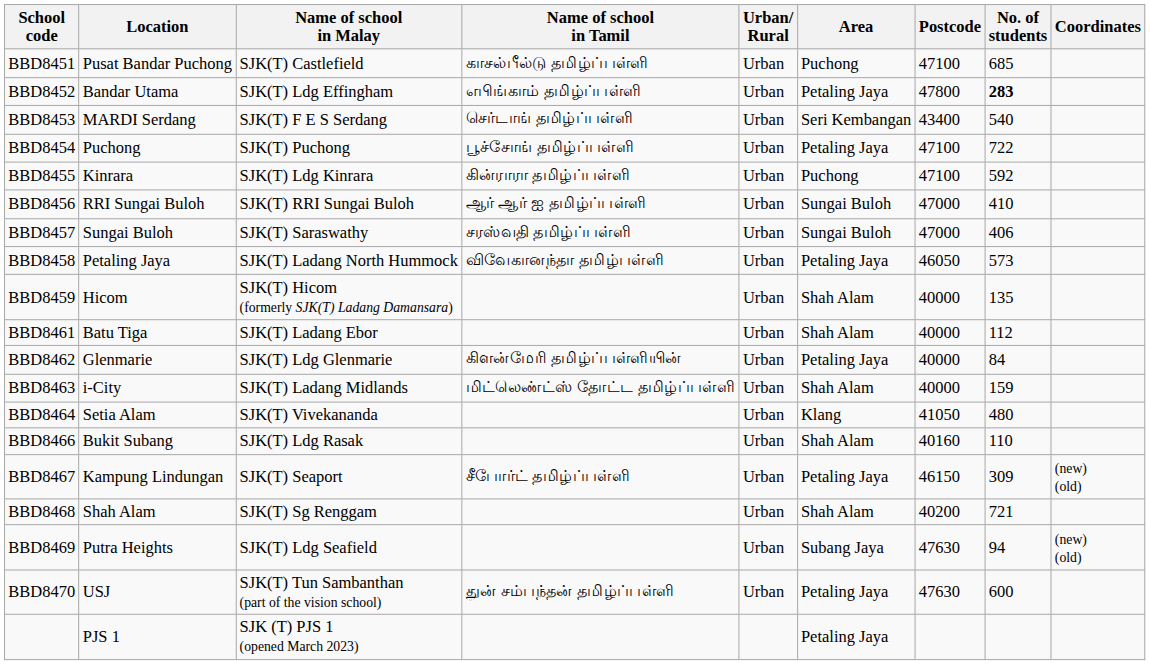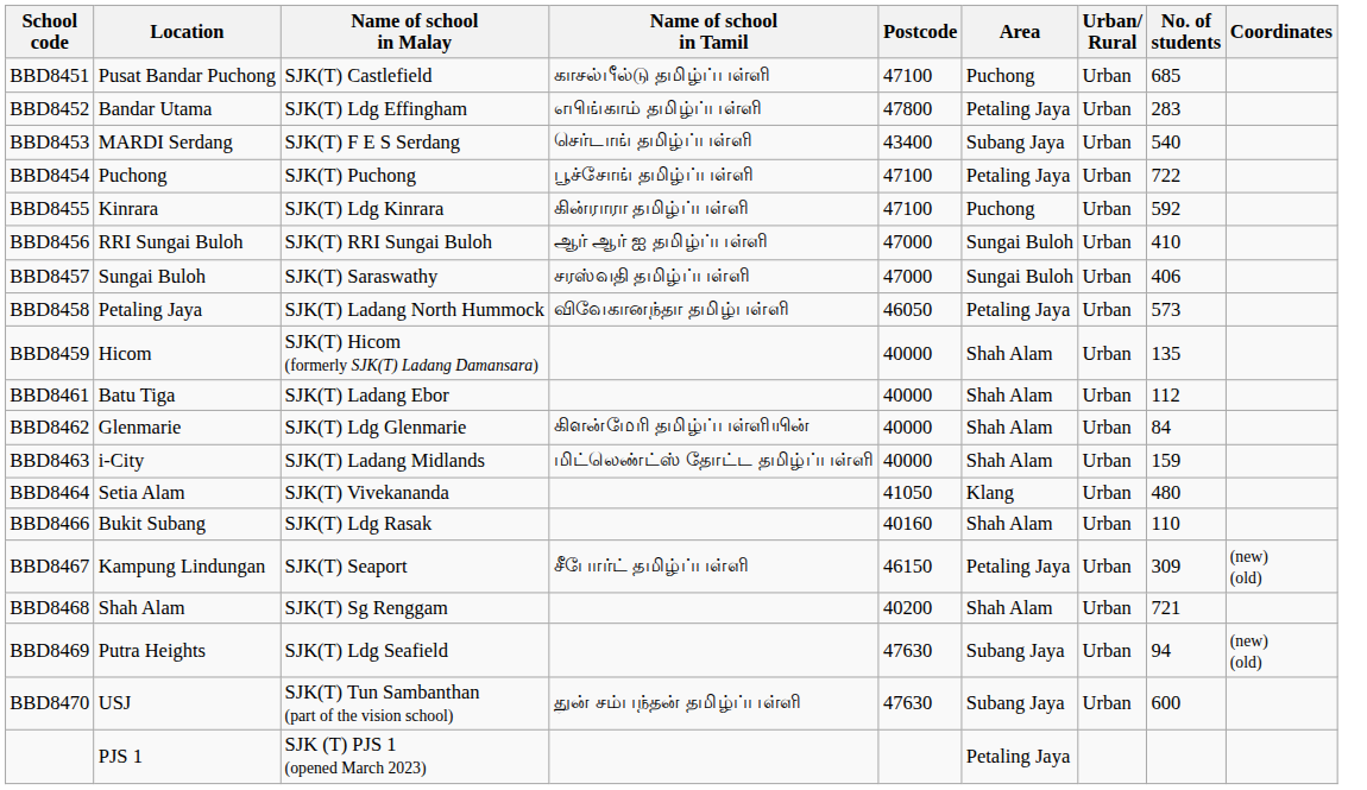columns swapped: Postcode <-> Urban/ Rural
BBD8452 | No. of students: bold -> normal
BBD8453 | Area: Seri Kembangan -> Subang Jaya
BBD8462 | Area: Petaling Jaya -> Shah Alam
BBD8470 | Area: Petaling Jaya -> Subang Jaya
